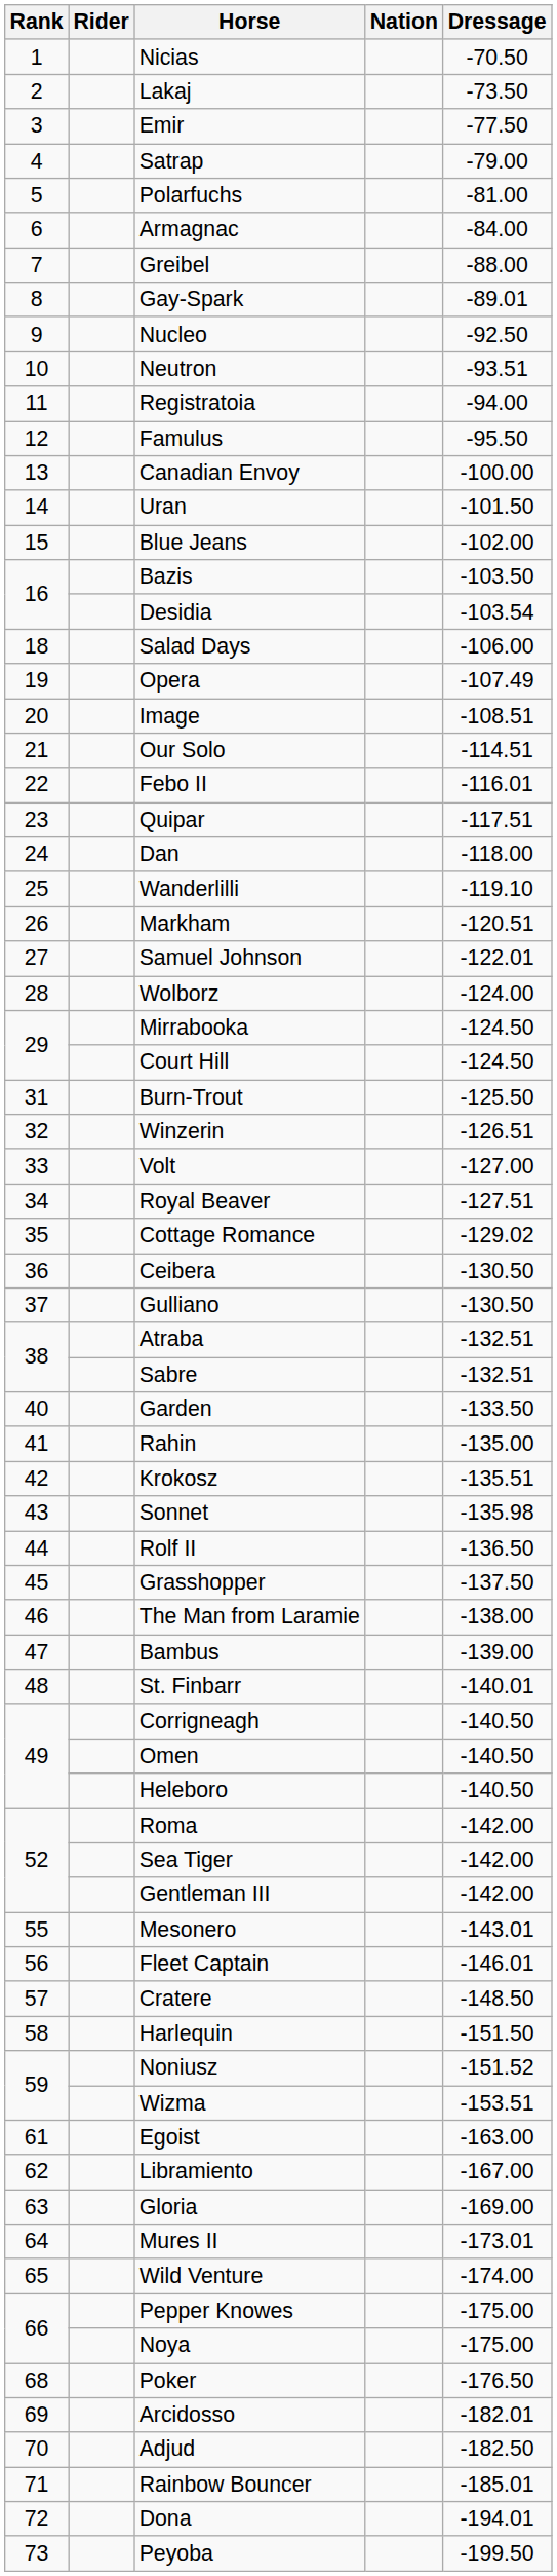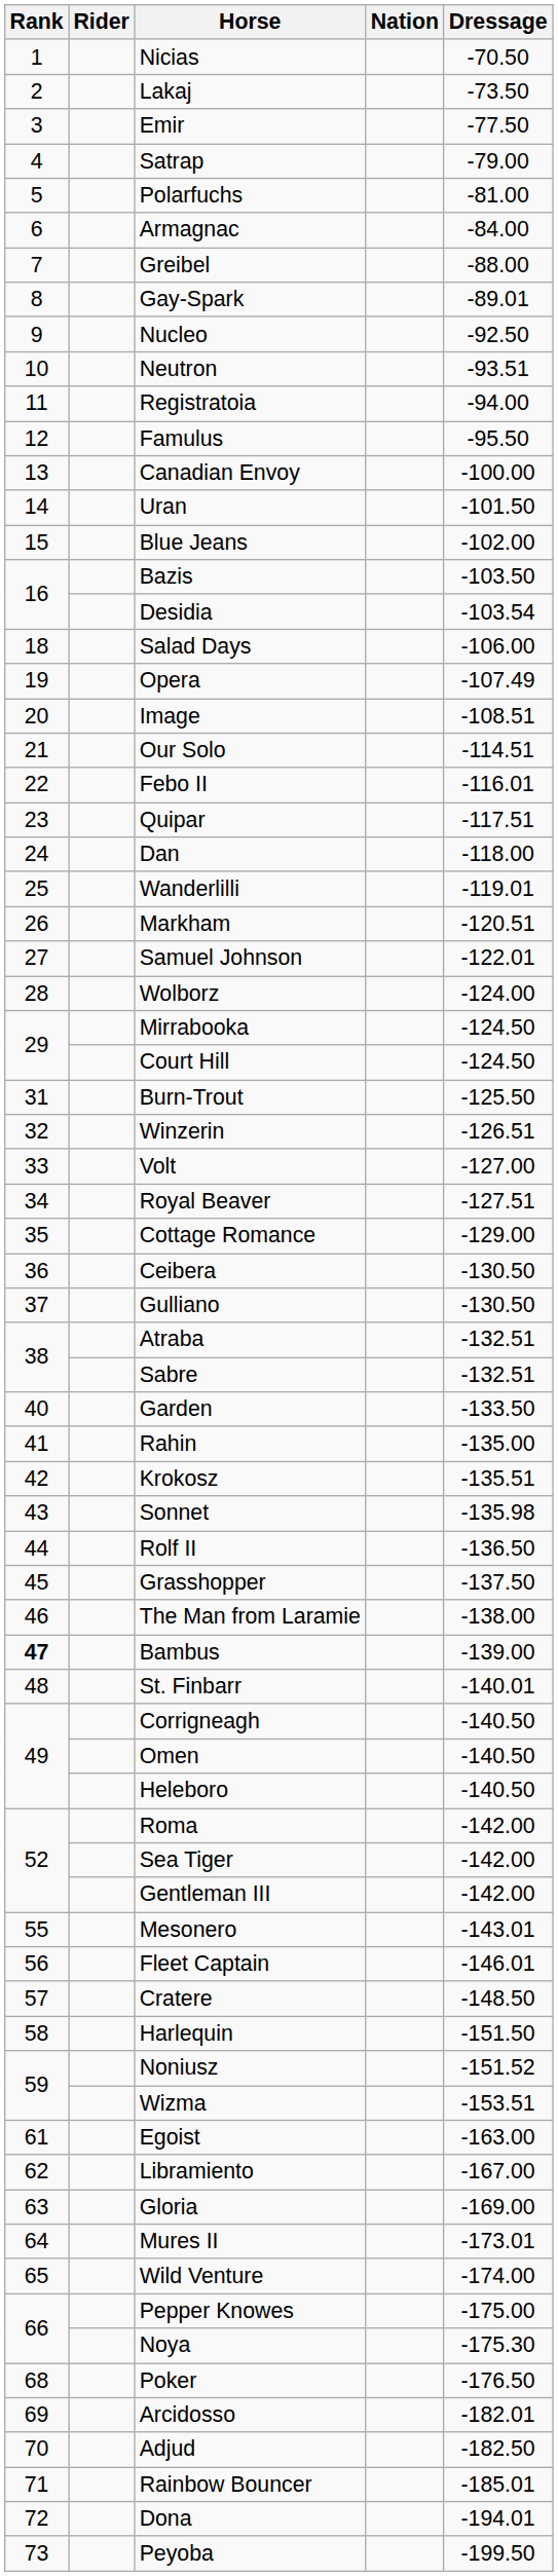Wanderlilli | Dressage: -119.10 -> -119.01
Cottage Romance | Dressage: -129.02 -> -129.00
Bambus | Rank: normal -> bold
Noya | Dressage: -175.00 -> -175.30
